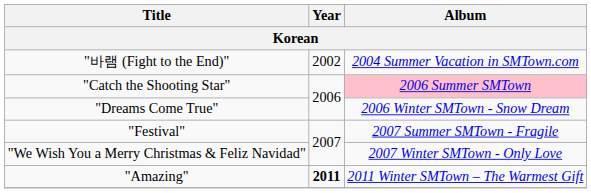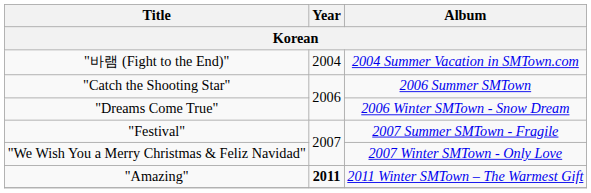"바램 (Fight to the End)" | Year: 2002 -> 2004
"Catch the Shooting Star" | Album: pink background -> no background
